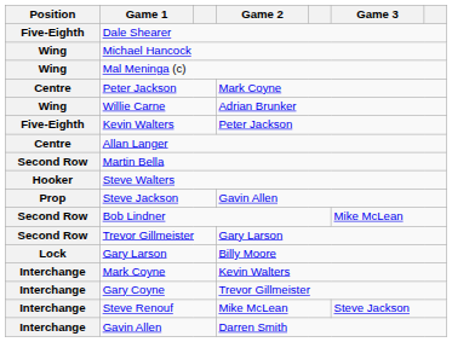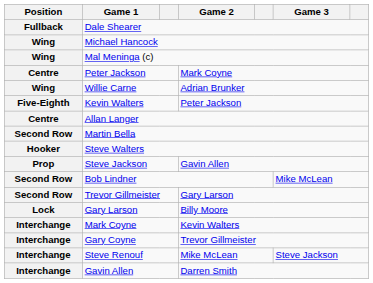Dale Shearer | Position: Five-Eighth -> Fullback
